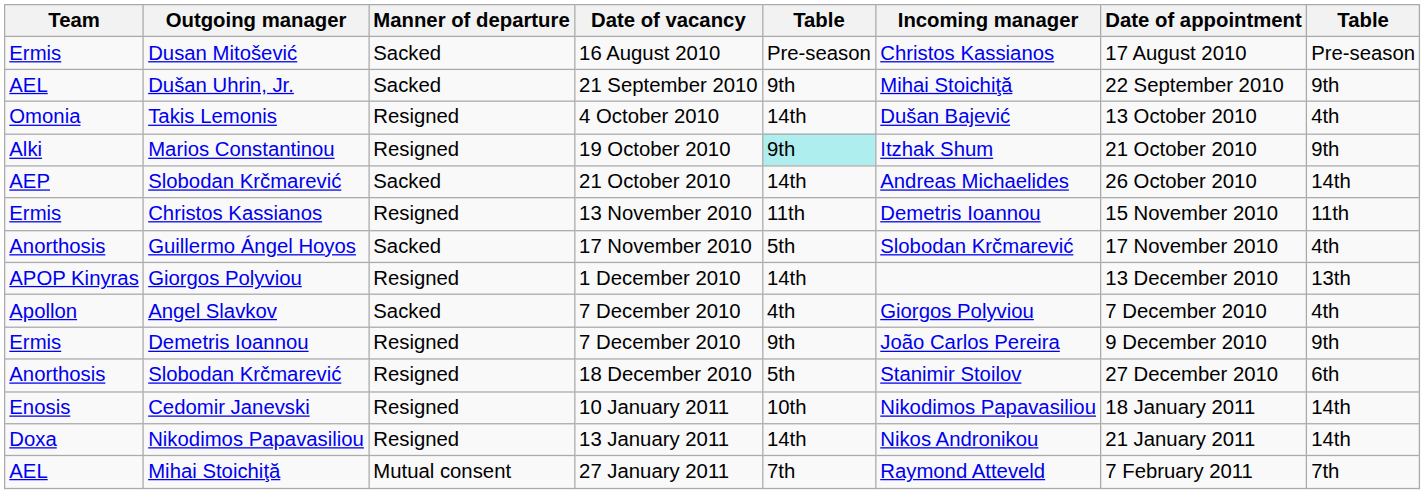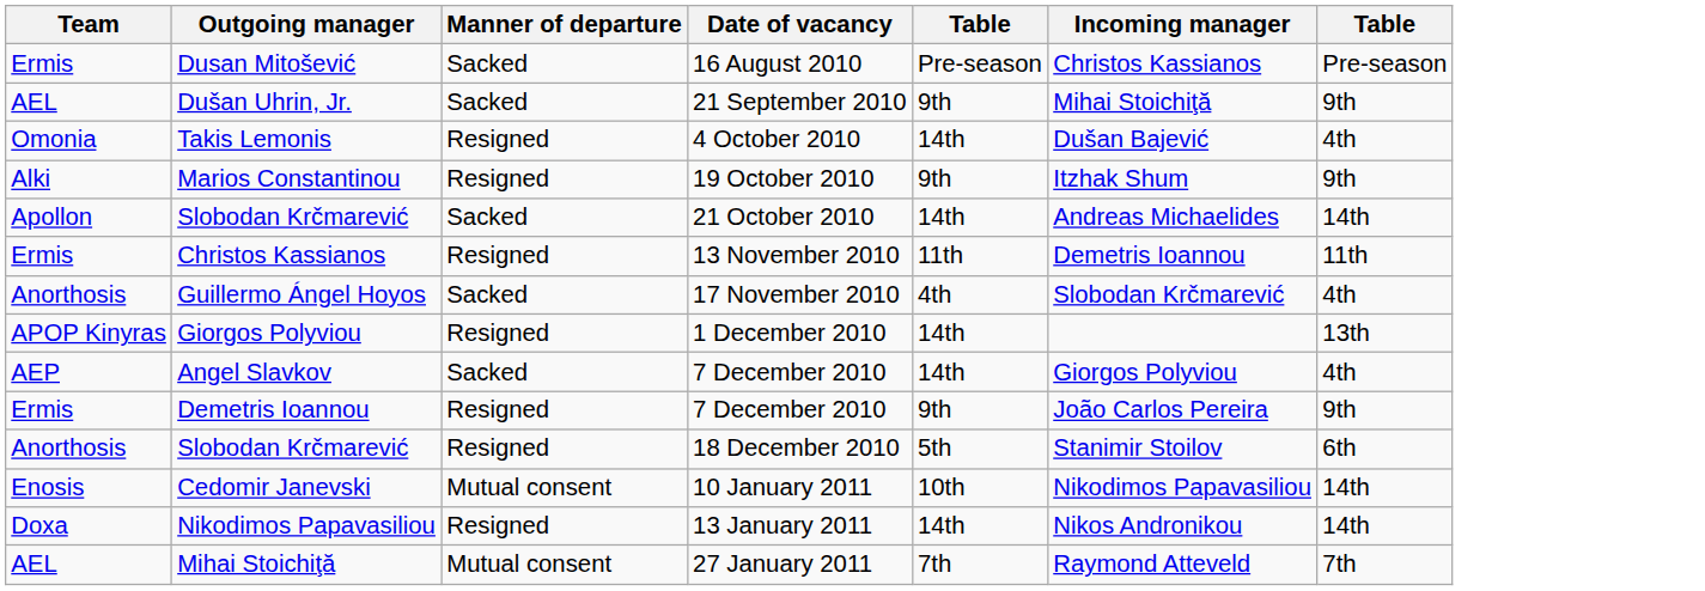- column: Date of appointment | 17 August 2010 | 22 September 2010 | 13 October 2010 | 21 October 2010 | 26 October 2010 | 15 November 2010 | 17 November 2010 | 13 December 2010 | 7 December 2010 | 9 December 2010 | 27 December 2010 | 18 January 2011 | 21 January 2011 | 7 February 2011
Marios Constantinou | column 5: paleturquoise background -> no background
Slobodan Krčmarević / 21 October 2010 | Team: AEP -> Apollon
Guillermo Ángel Hoyos | column 5: 5th -> 4th
Angel Slavkov | Team: Apollon -> AEP
Angel Slavkov | column 5: 4th -> 14th
Cedomir Janevski | Manner of departure: Resigned -> Mutual consent
